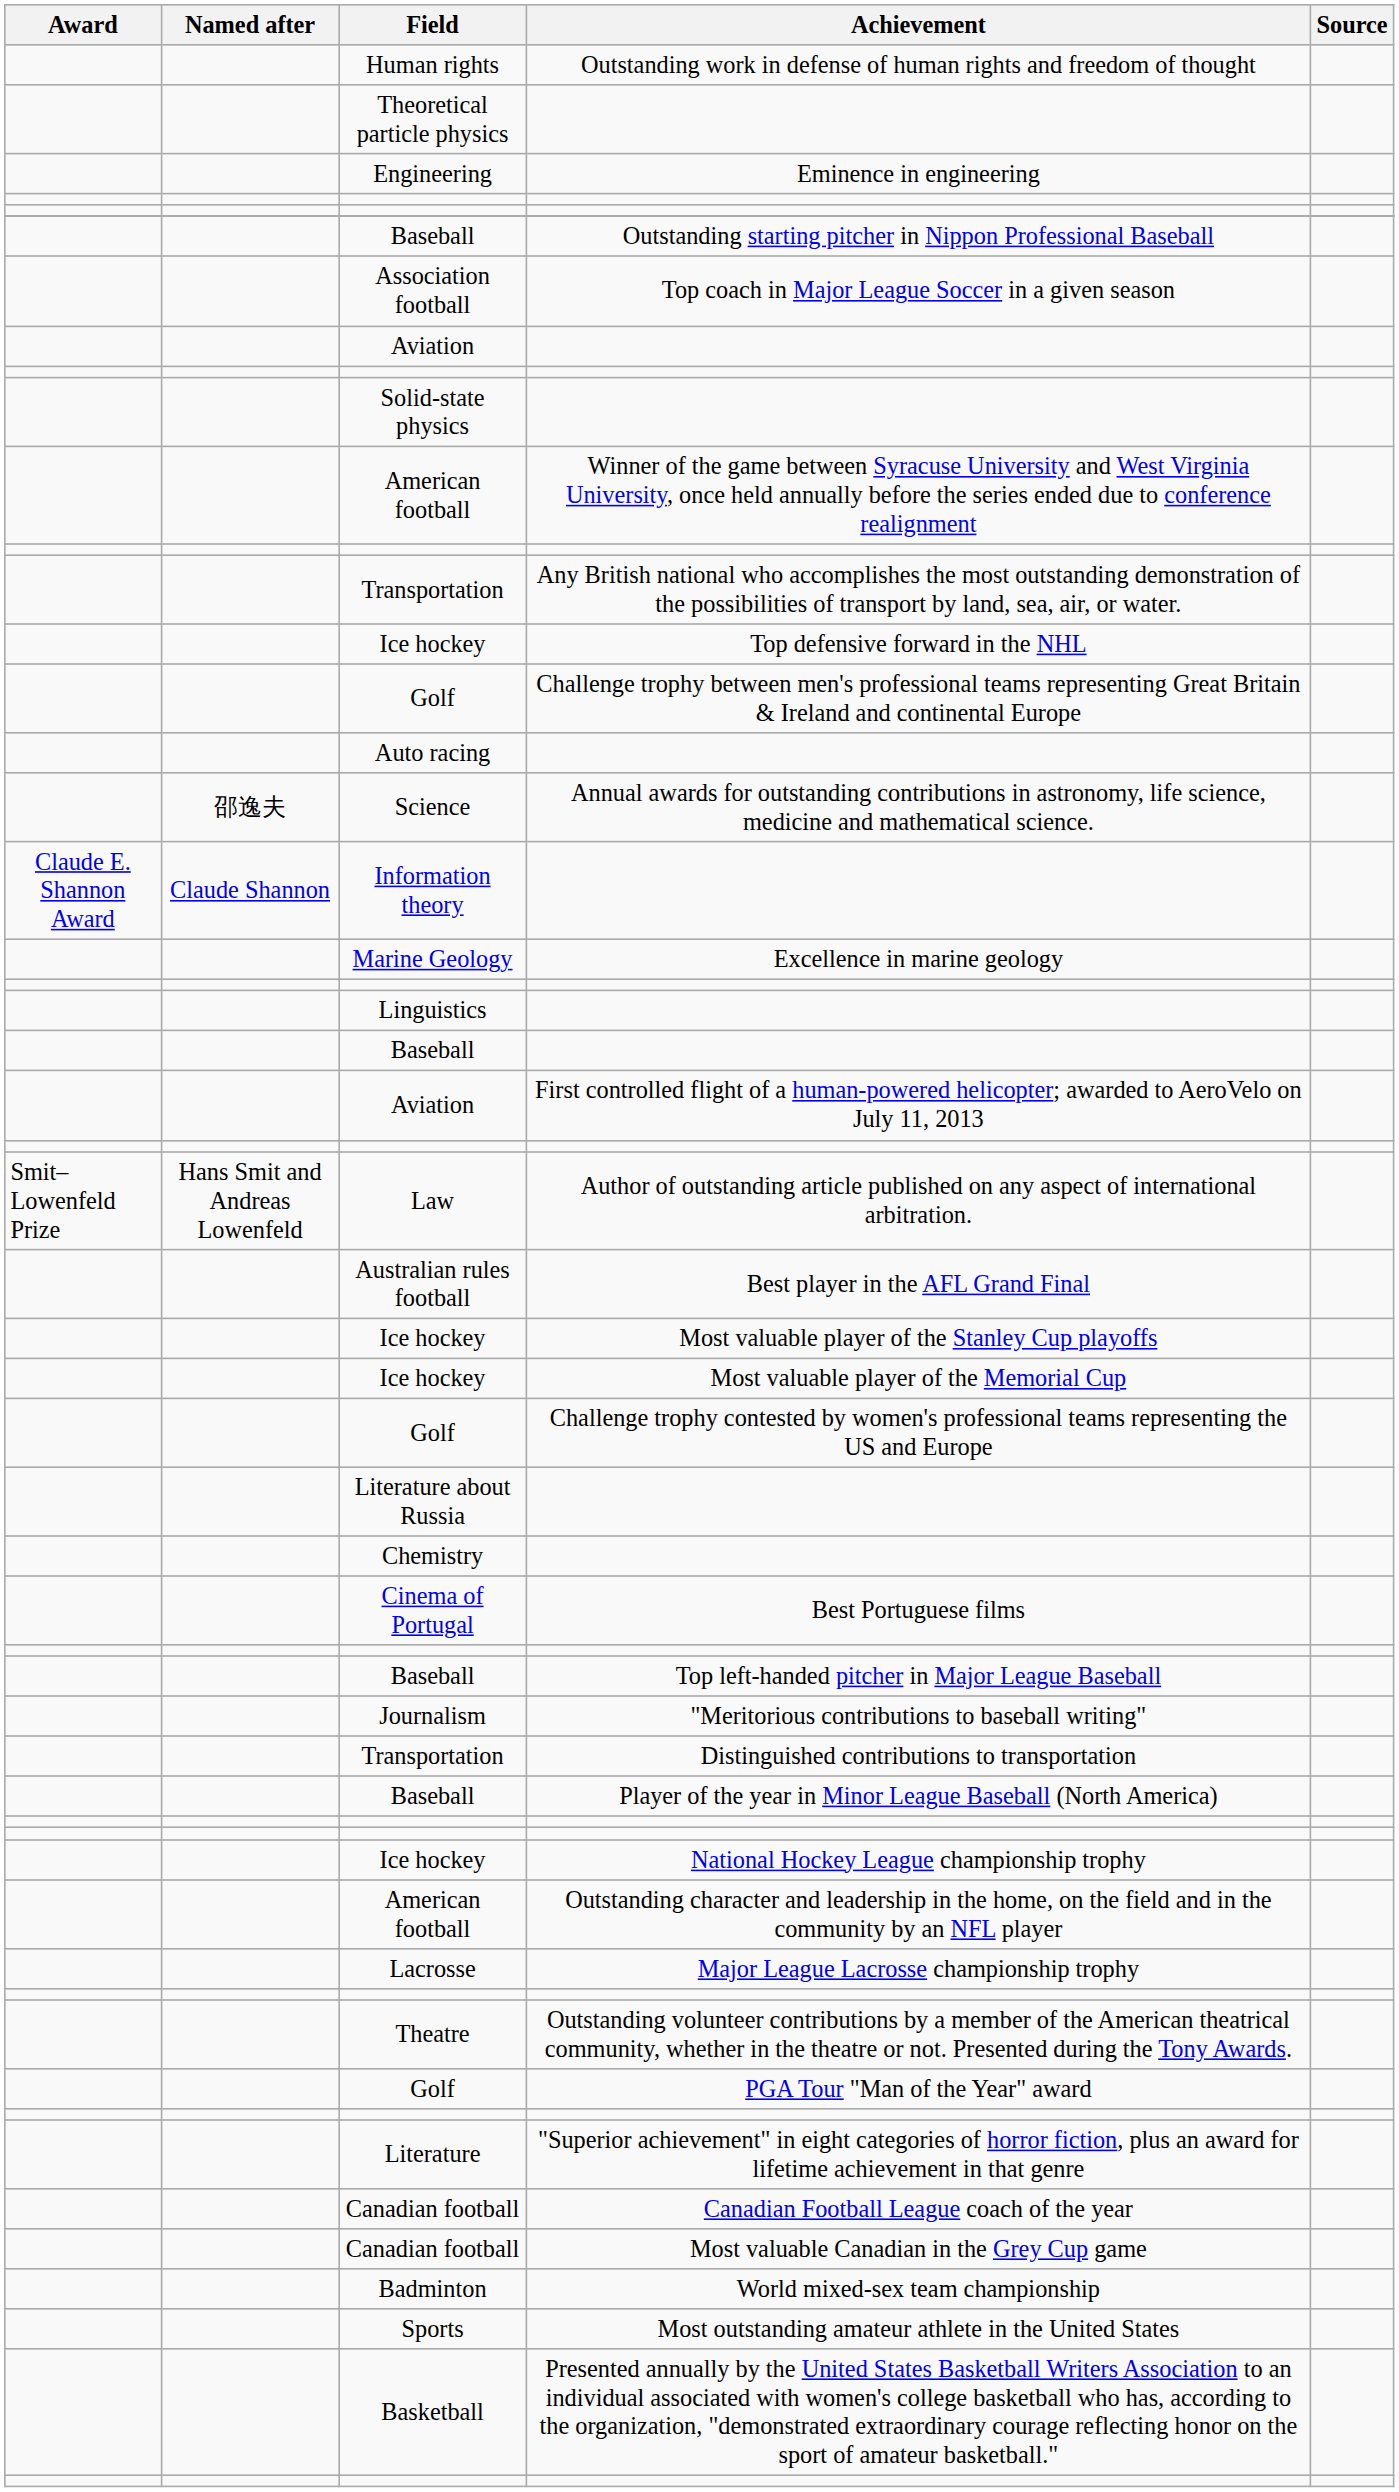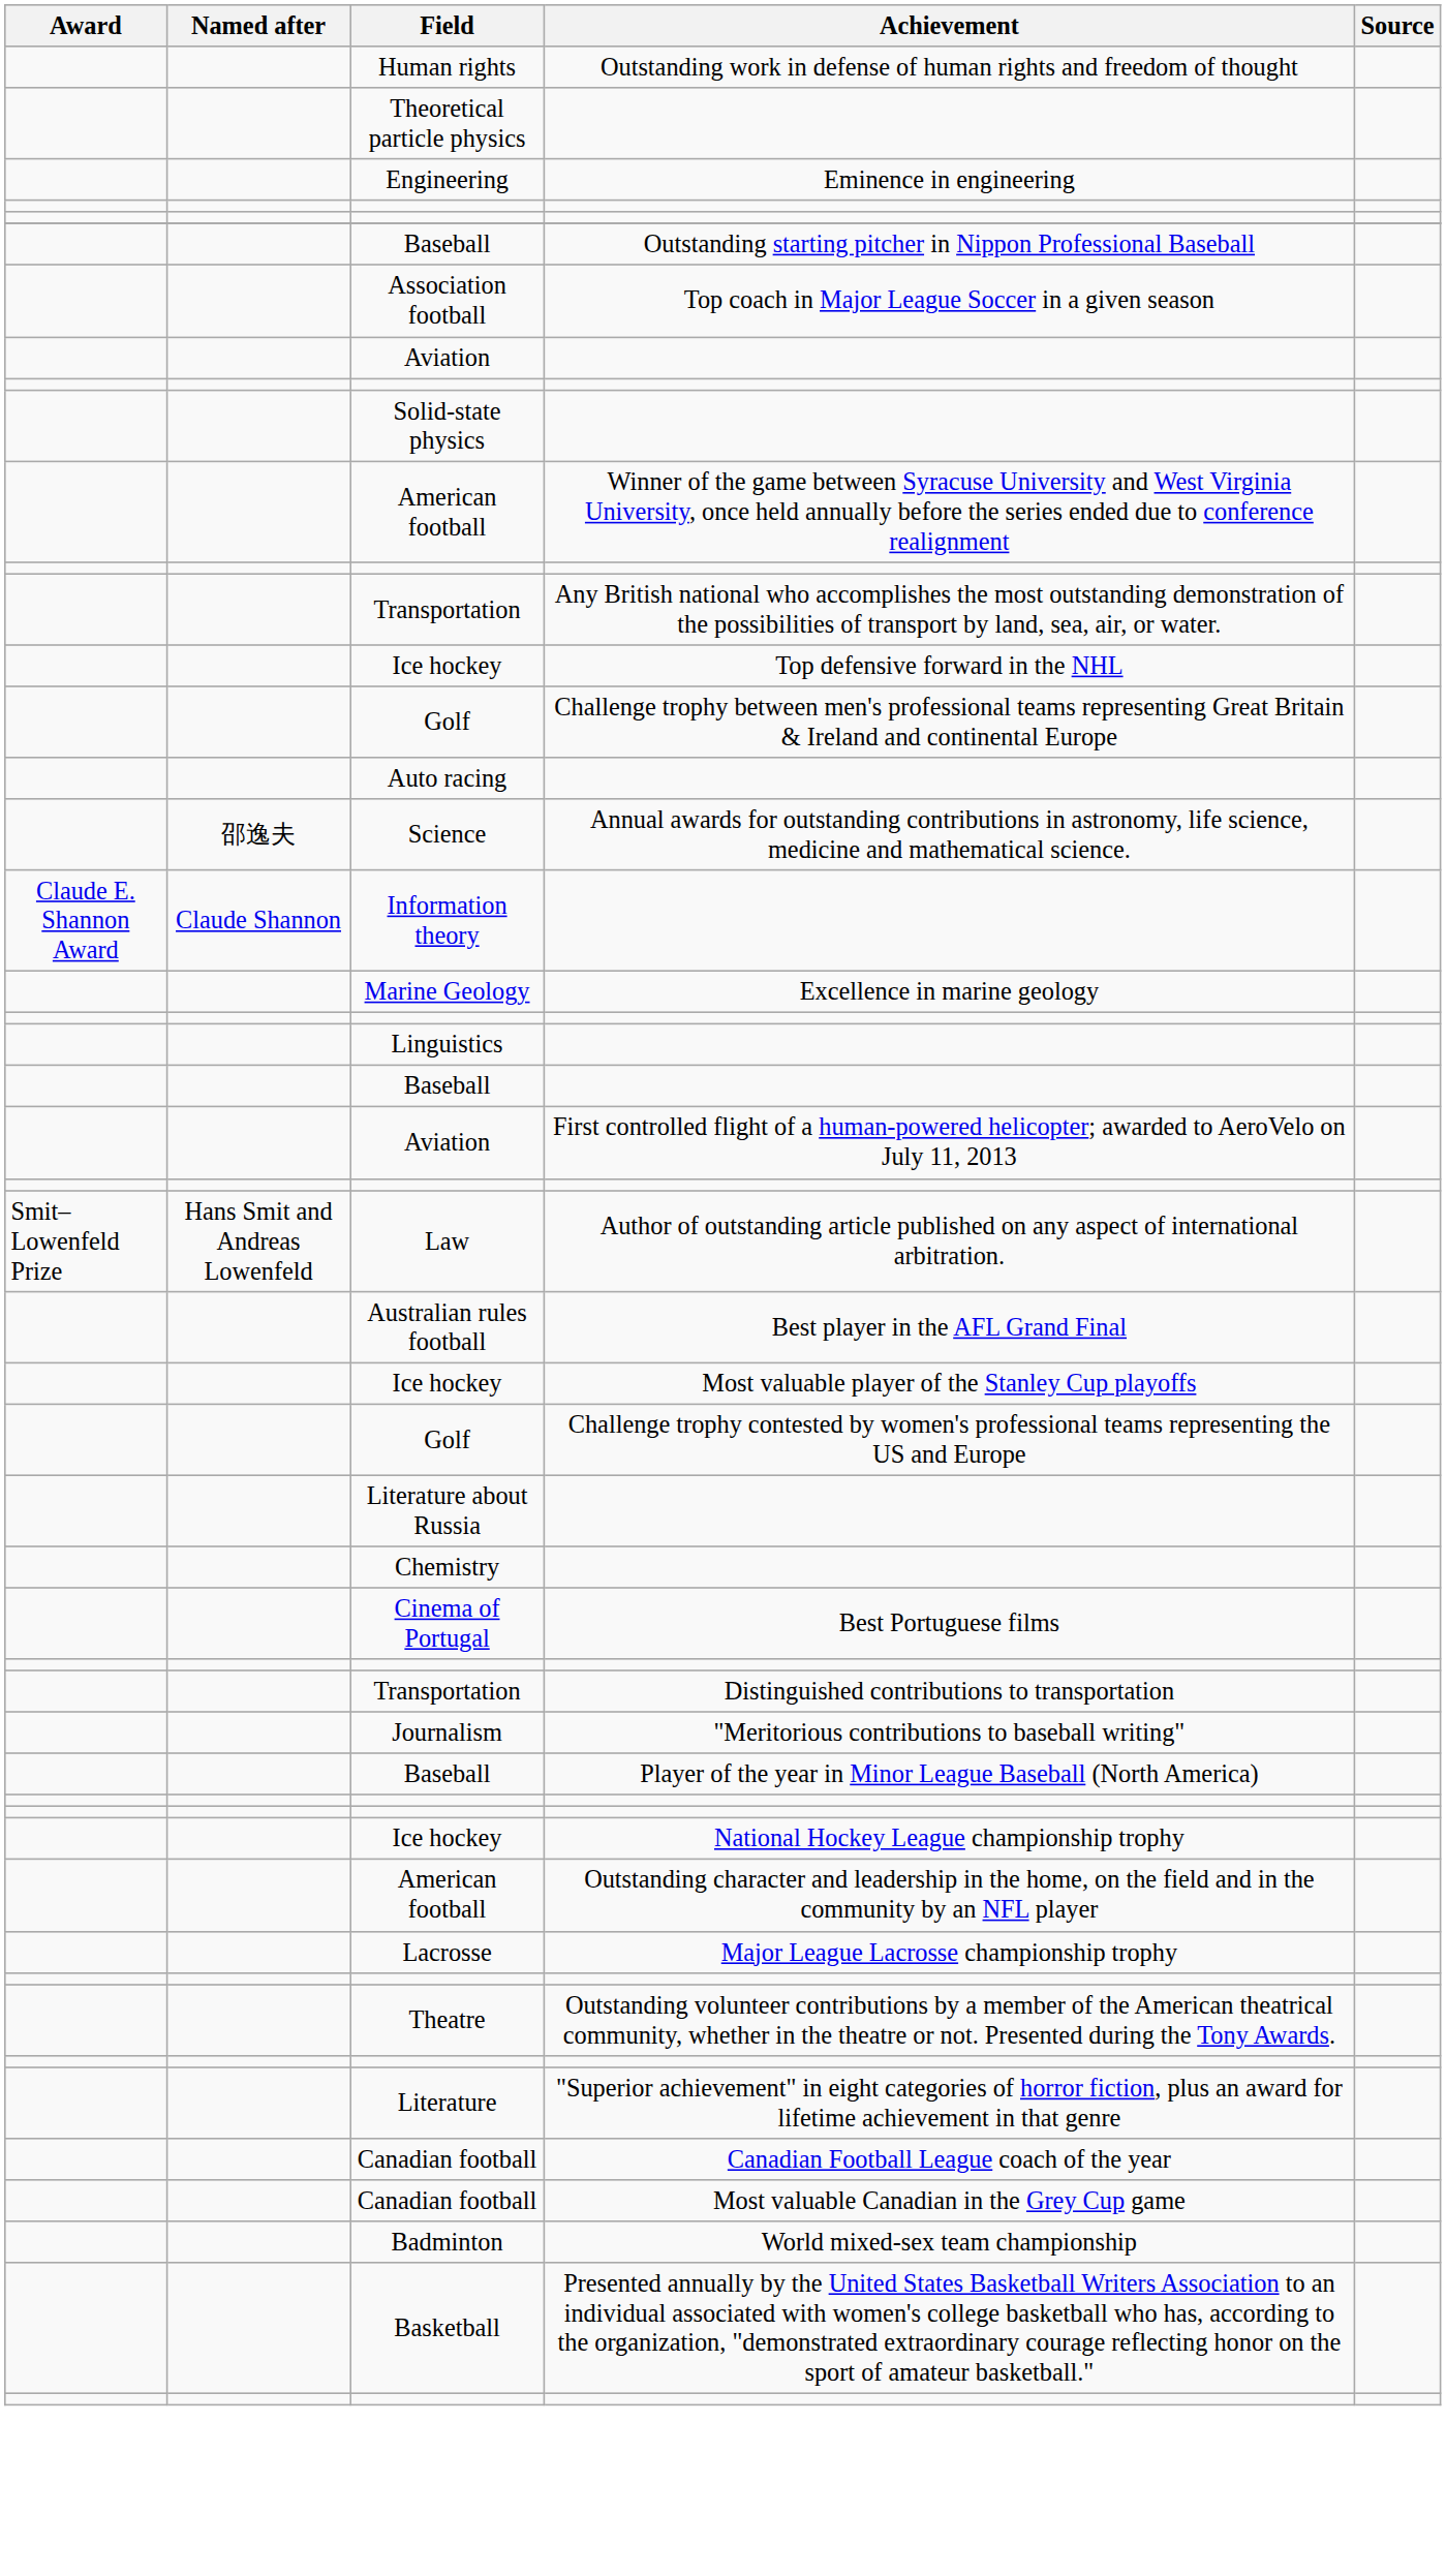- row: Ice hockey | Most valuable player of the Memorial Cup
- row: Baseball | Top left-handed pitcher in Major League Baseball
rows swapped: Distinguished contributions to transportation <-> "Meritorious contributions to baseball writing"
- row: Golf | PGA Tour "Man of the Year" award
- row: Sports | Most outstanding amateur athlete in the United States
